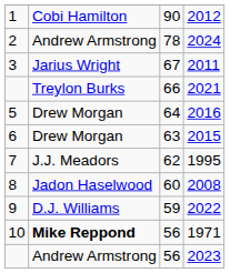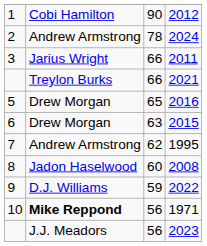2011 | column 3: 67 -> 66
2016 | column 3: 64 -> 65
1995 | column 2: J.J. Meadors -> Andrew Armstrong
2023 | column 2: Andrew Armstrong -> J.J. Meadors
